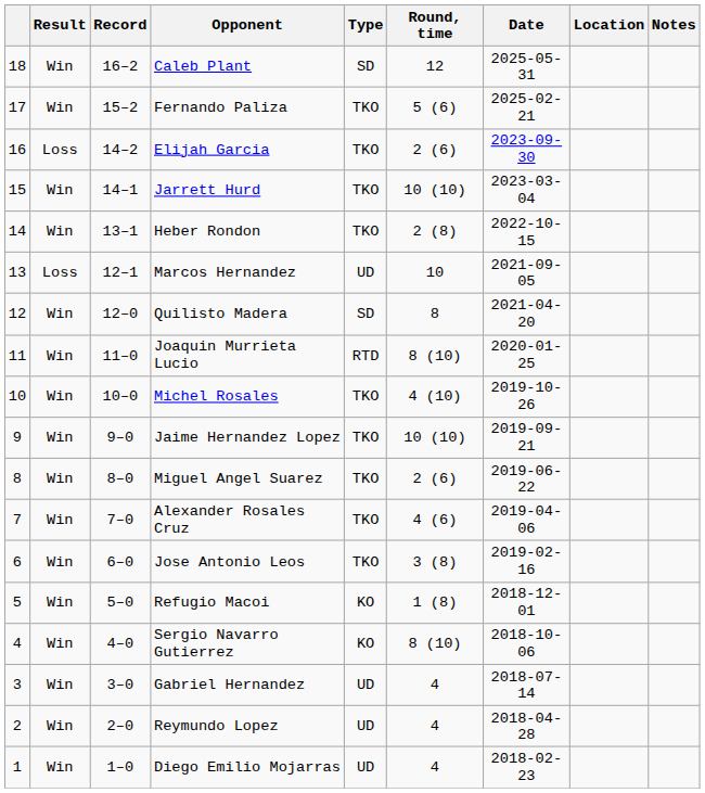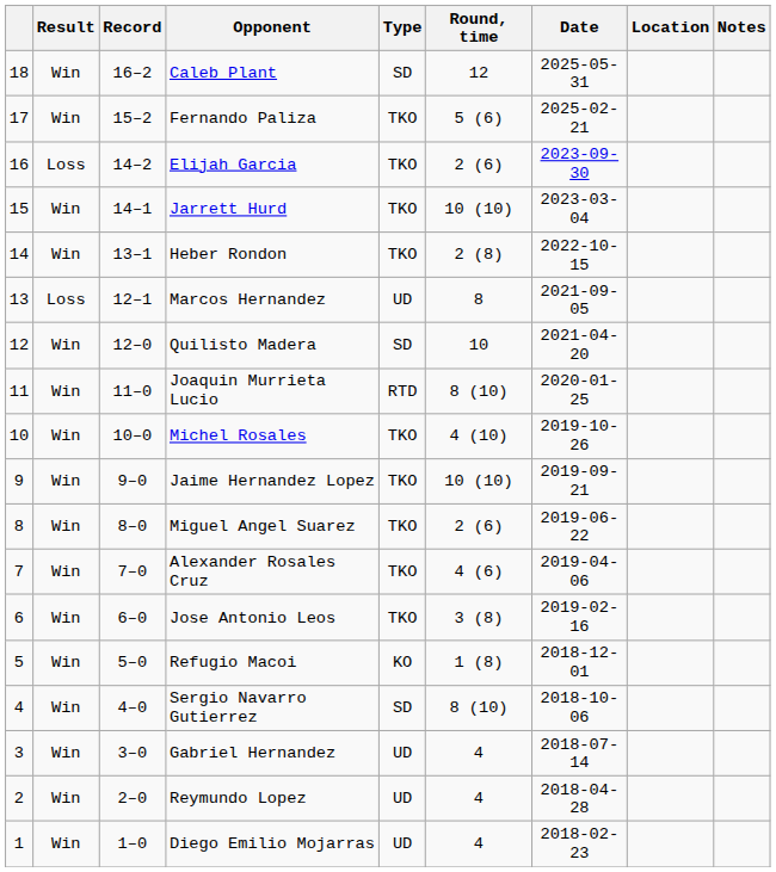Marcos Hernandez | Round, time: 10 -> 8
Quilisto Madera | Round, time: 8 -> 10
Sergio Navarro Gutierrez | Type: KO -> SD
